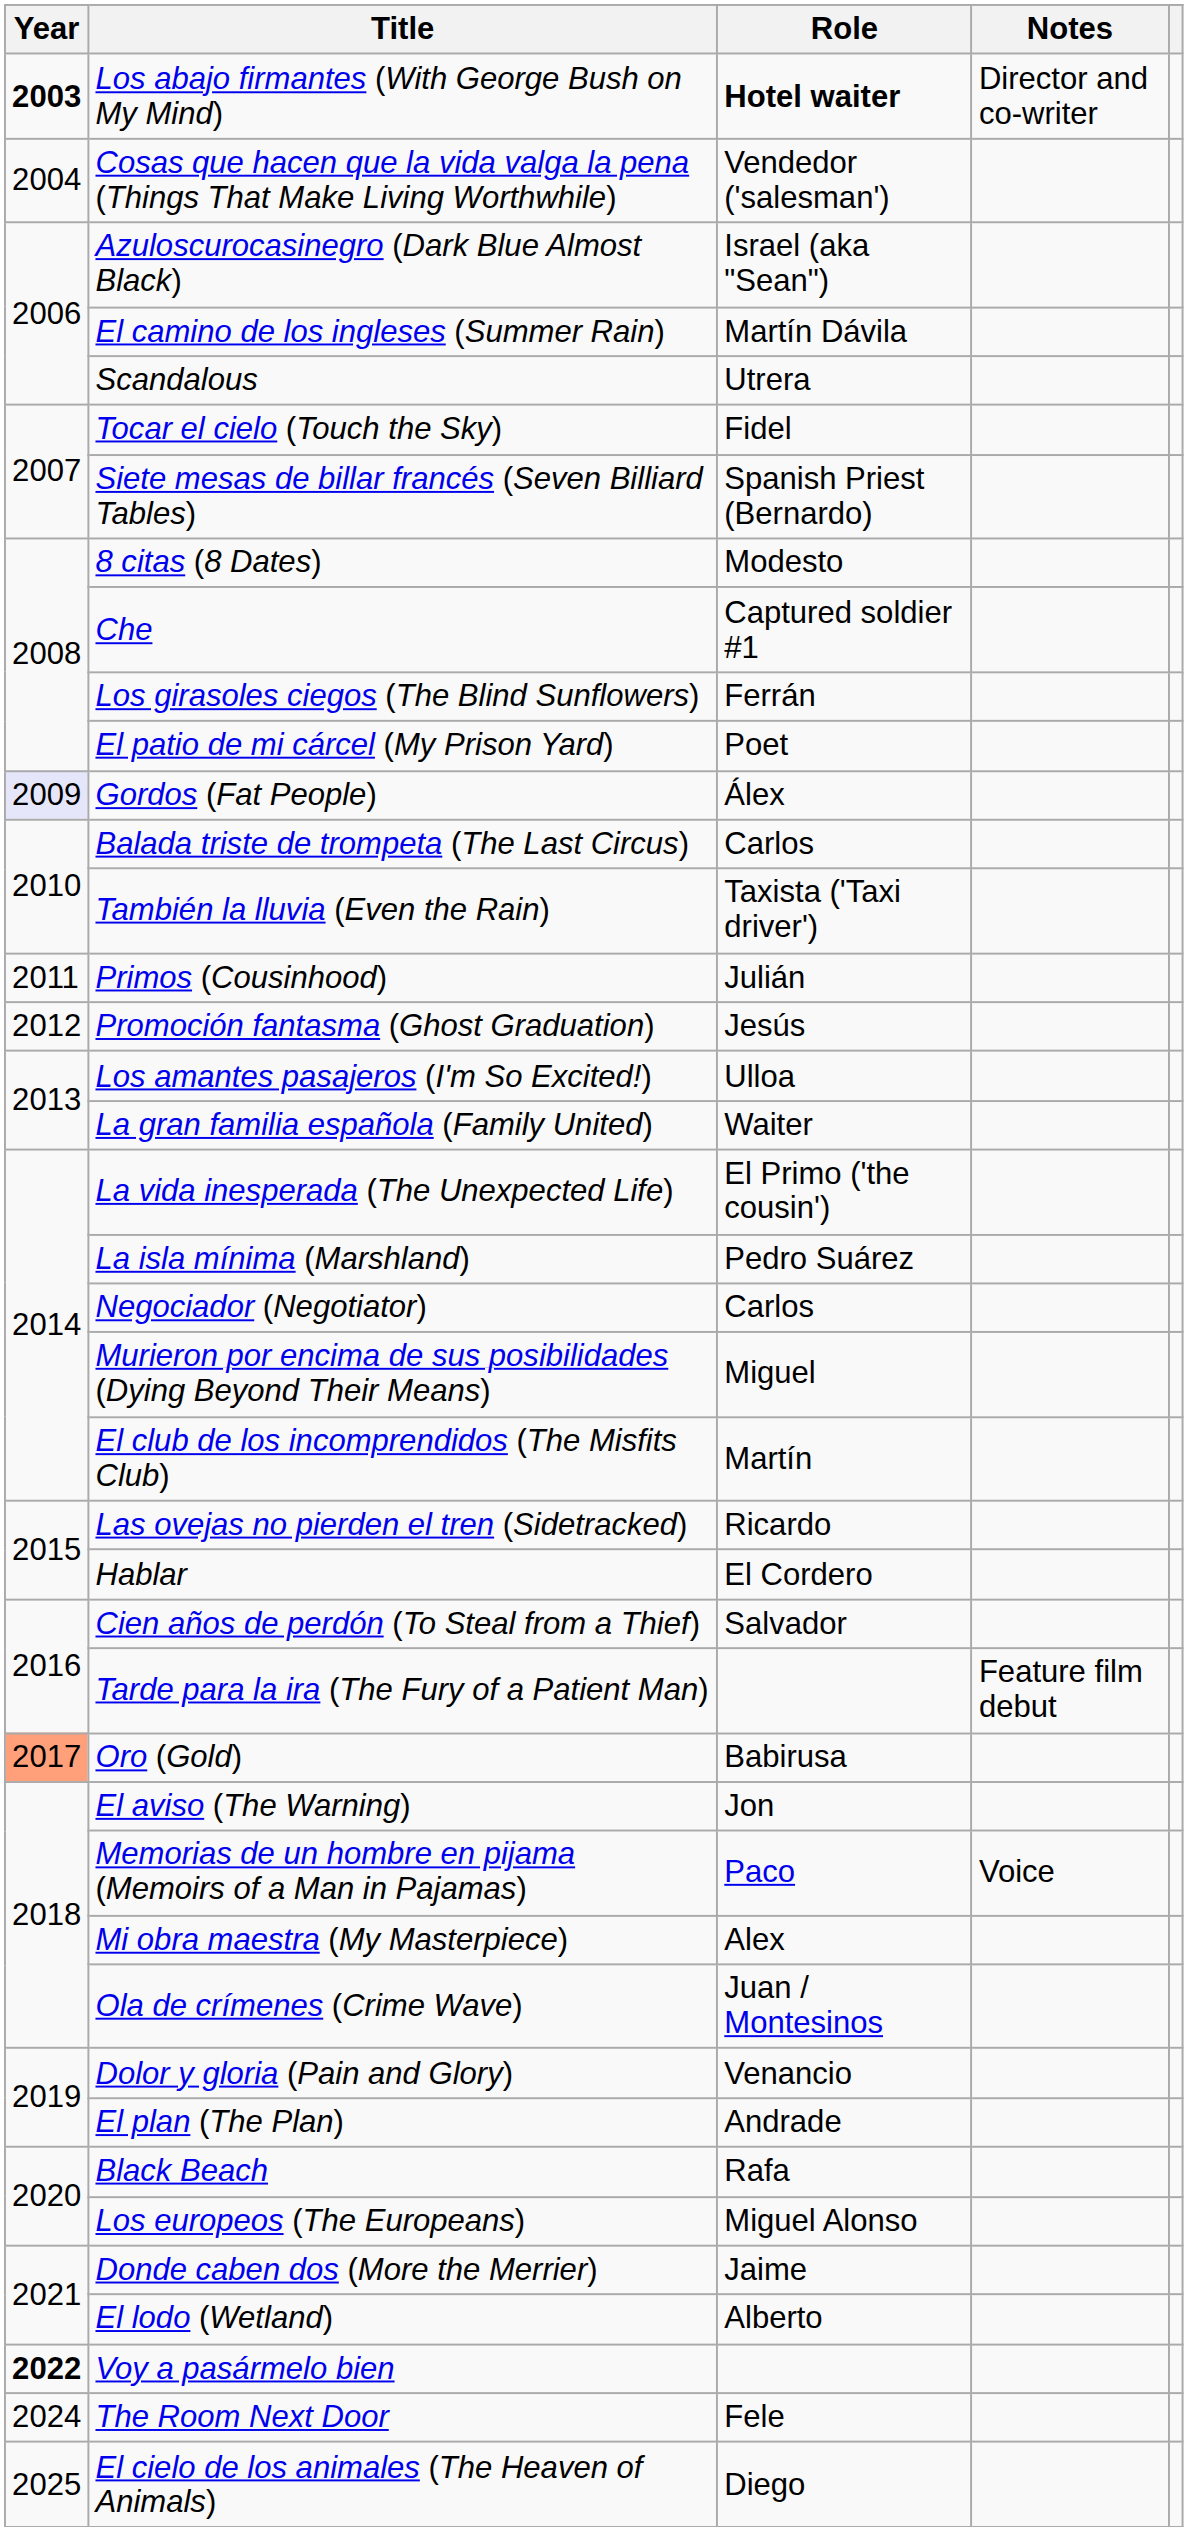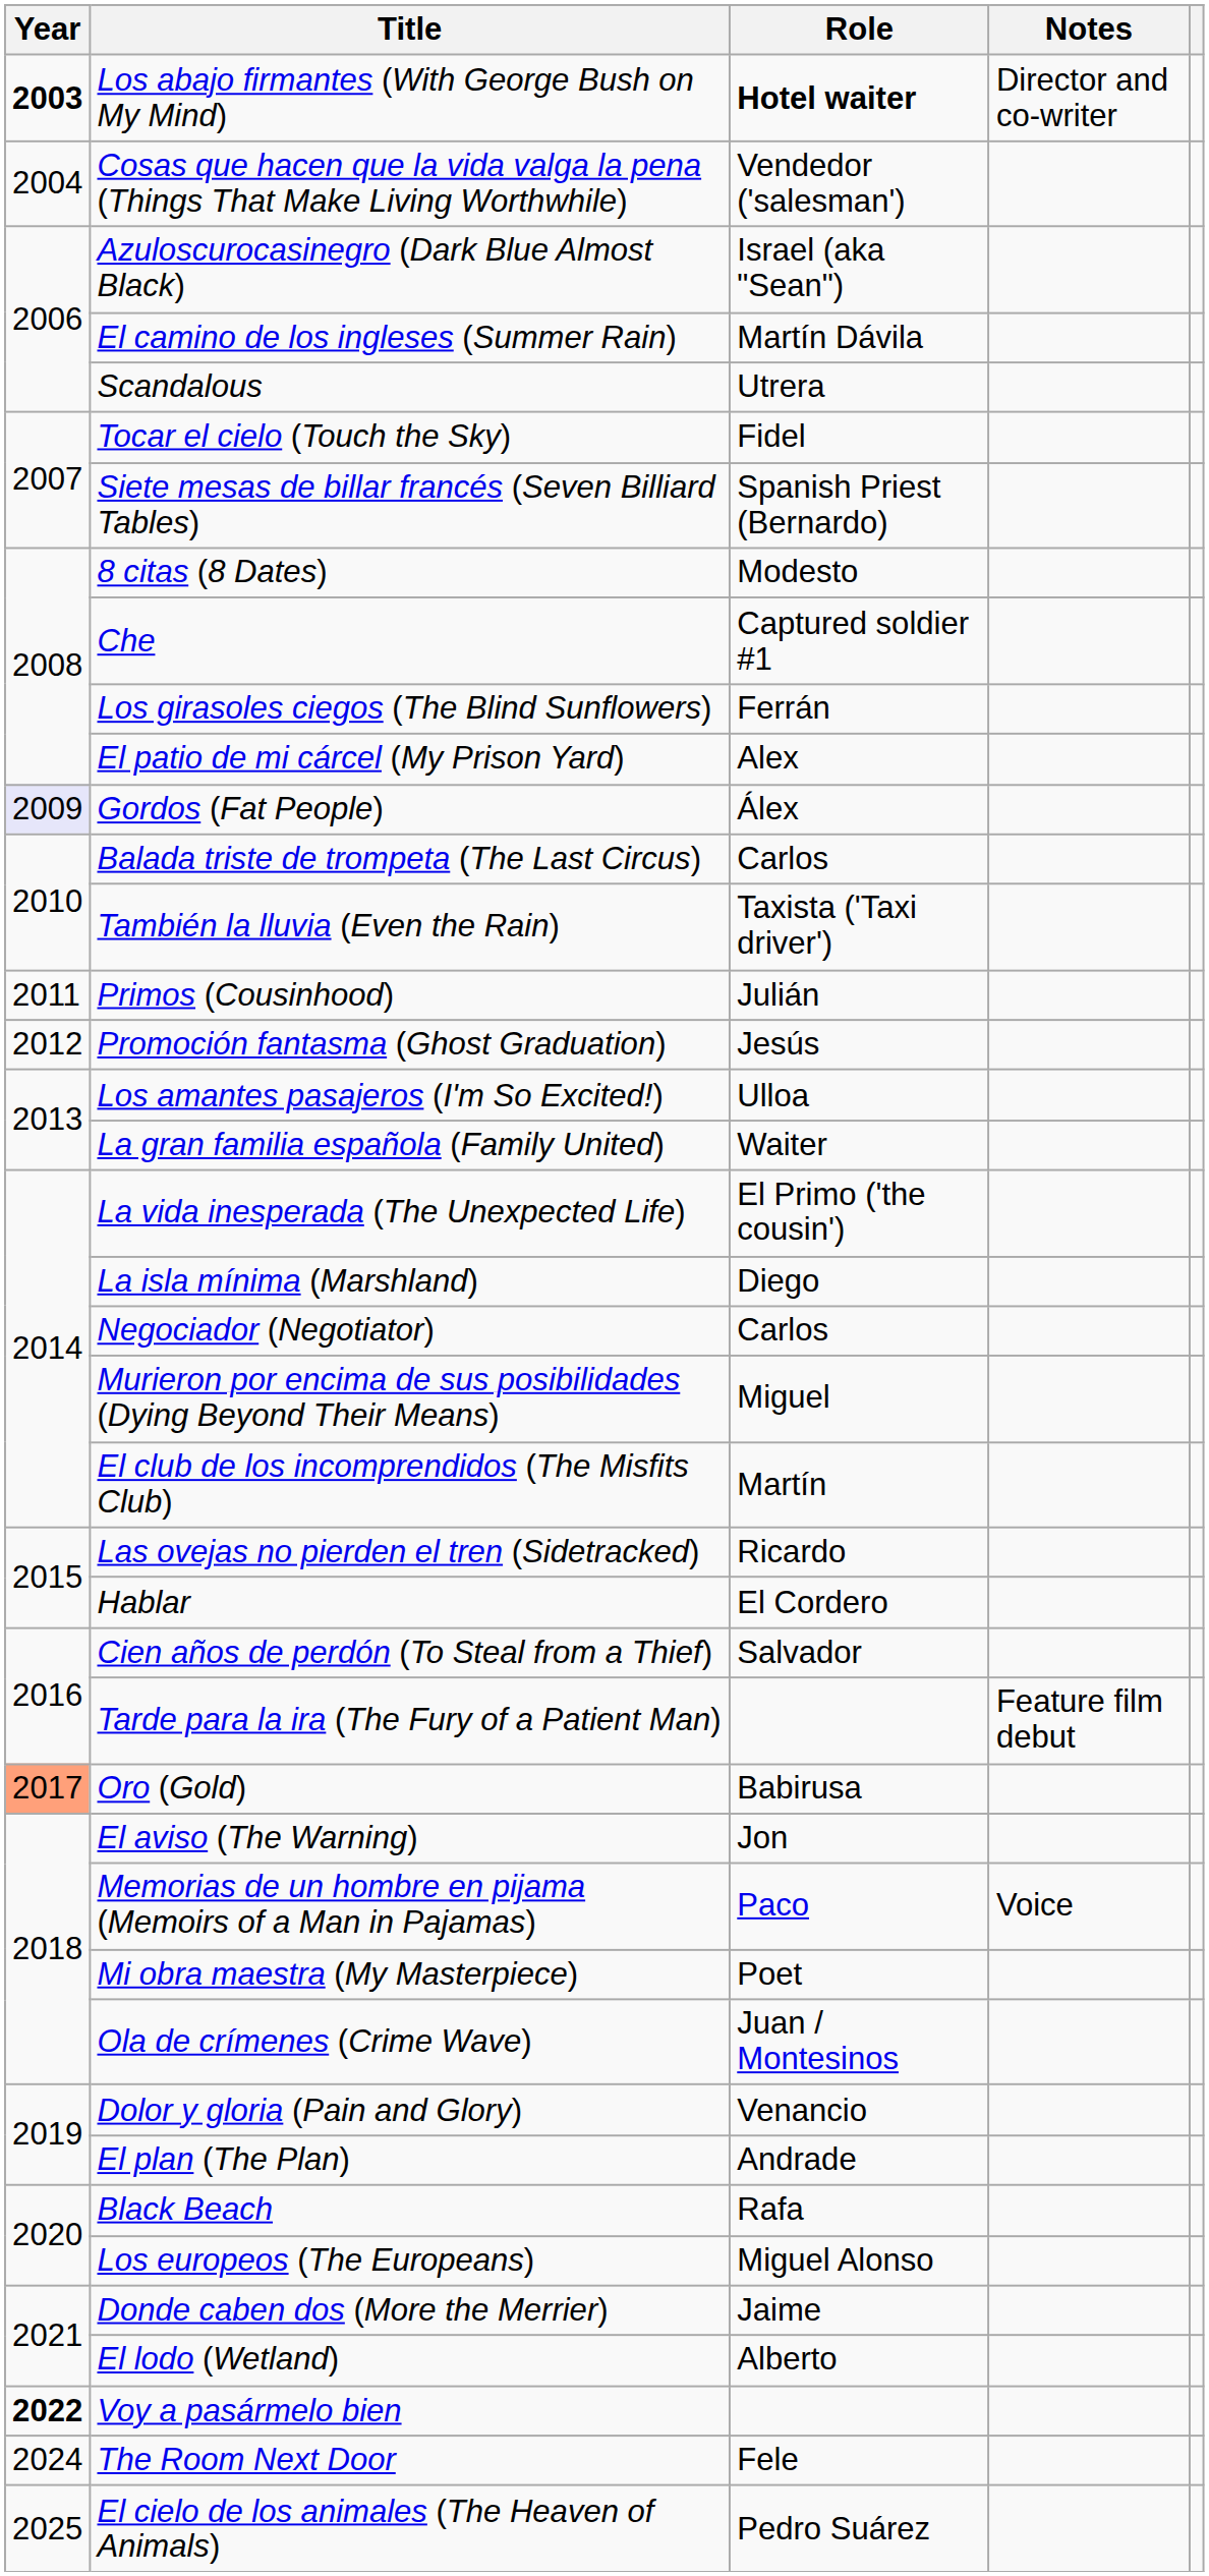El patio de mi cárcel (My Prison Yard) | Role: Poet -> Alex
La isla mínima (Marshland) | Role: Pedro Suárez -> Diego
Mi obra maestra (My Masterpiece) | Role: Alex -> Poet
El cielo de los animales (The Heaven of Animals) | Role: Diego -> Pedro Suárez
